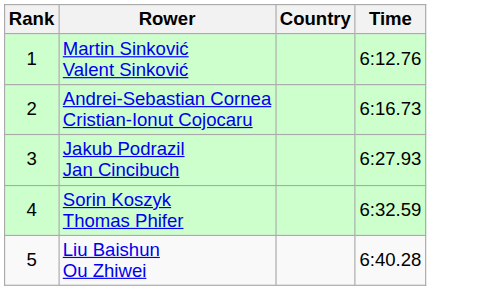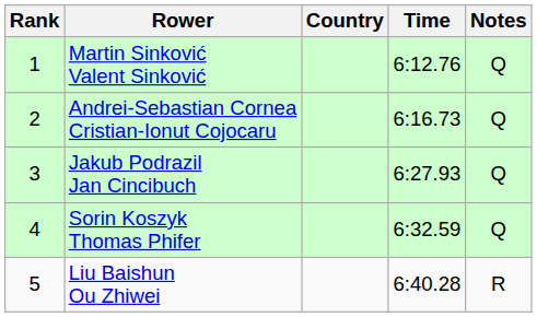+ column: Notes | Q | Q | Q | Q | R
